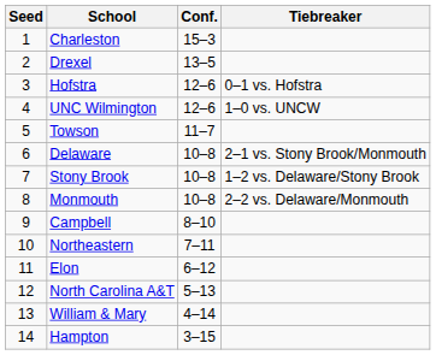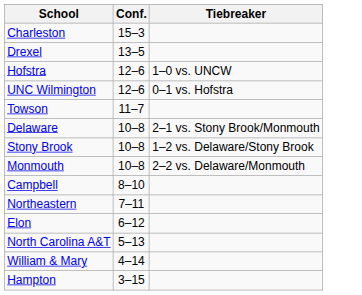- column: Seed | 1 | 2 | 3 | 4 | 5 | 6 | 7 | 8 | 9 | 10 | 11 | 12 | 13 | 14
Hofstra | Tiebreaker: 0–1 vs. Hofstra -> 1–0 vs. UNCW
UNC Wilmington | Tiebreaker: 1–0 vs. UNCW -> 0–1 vs. Hofstra
